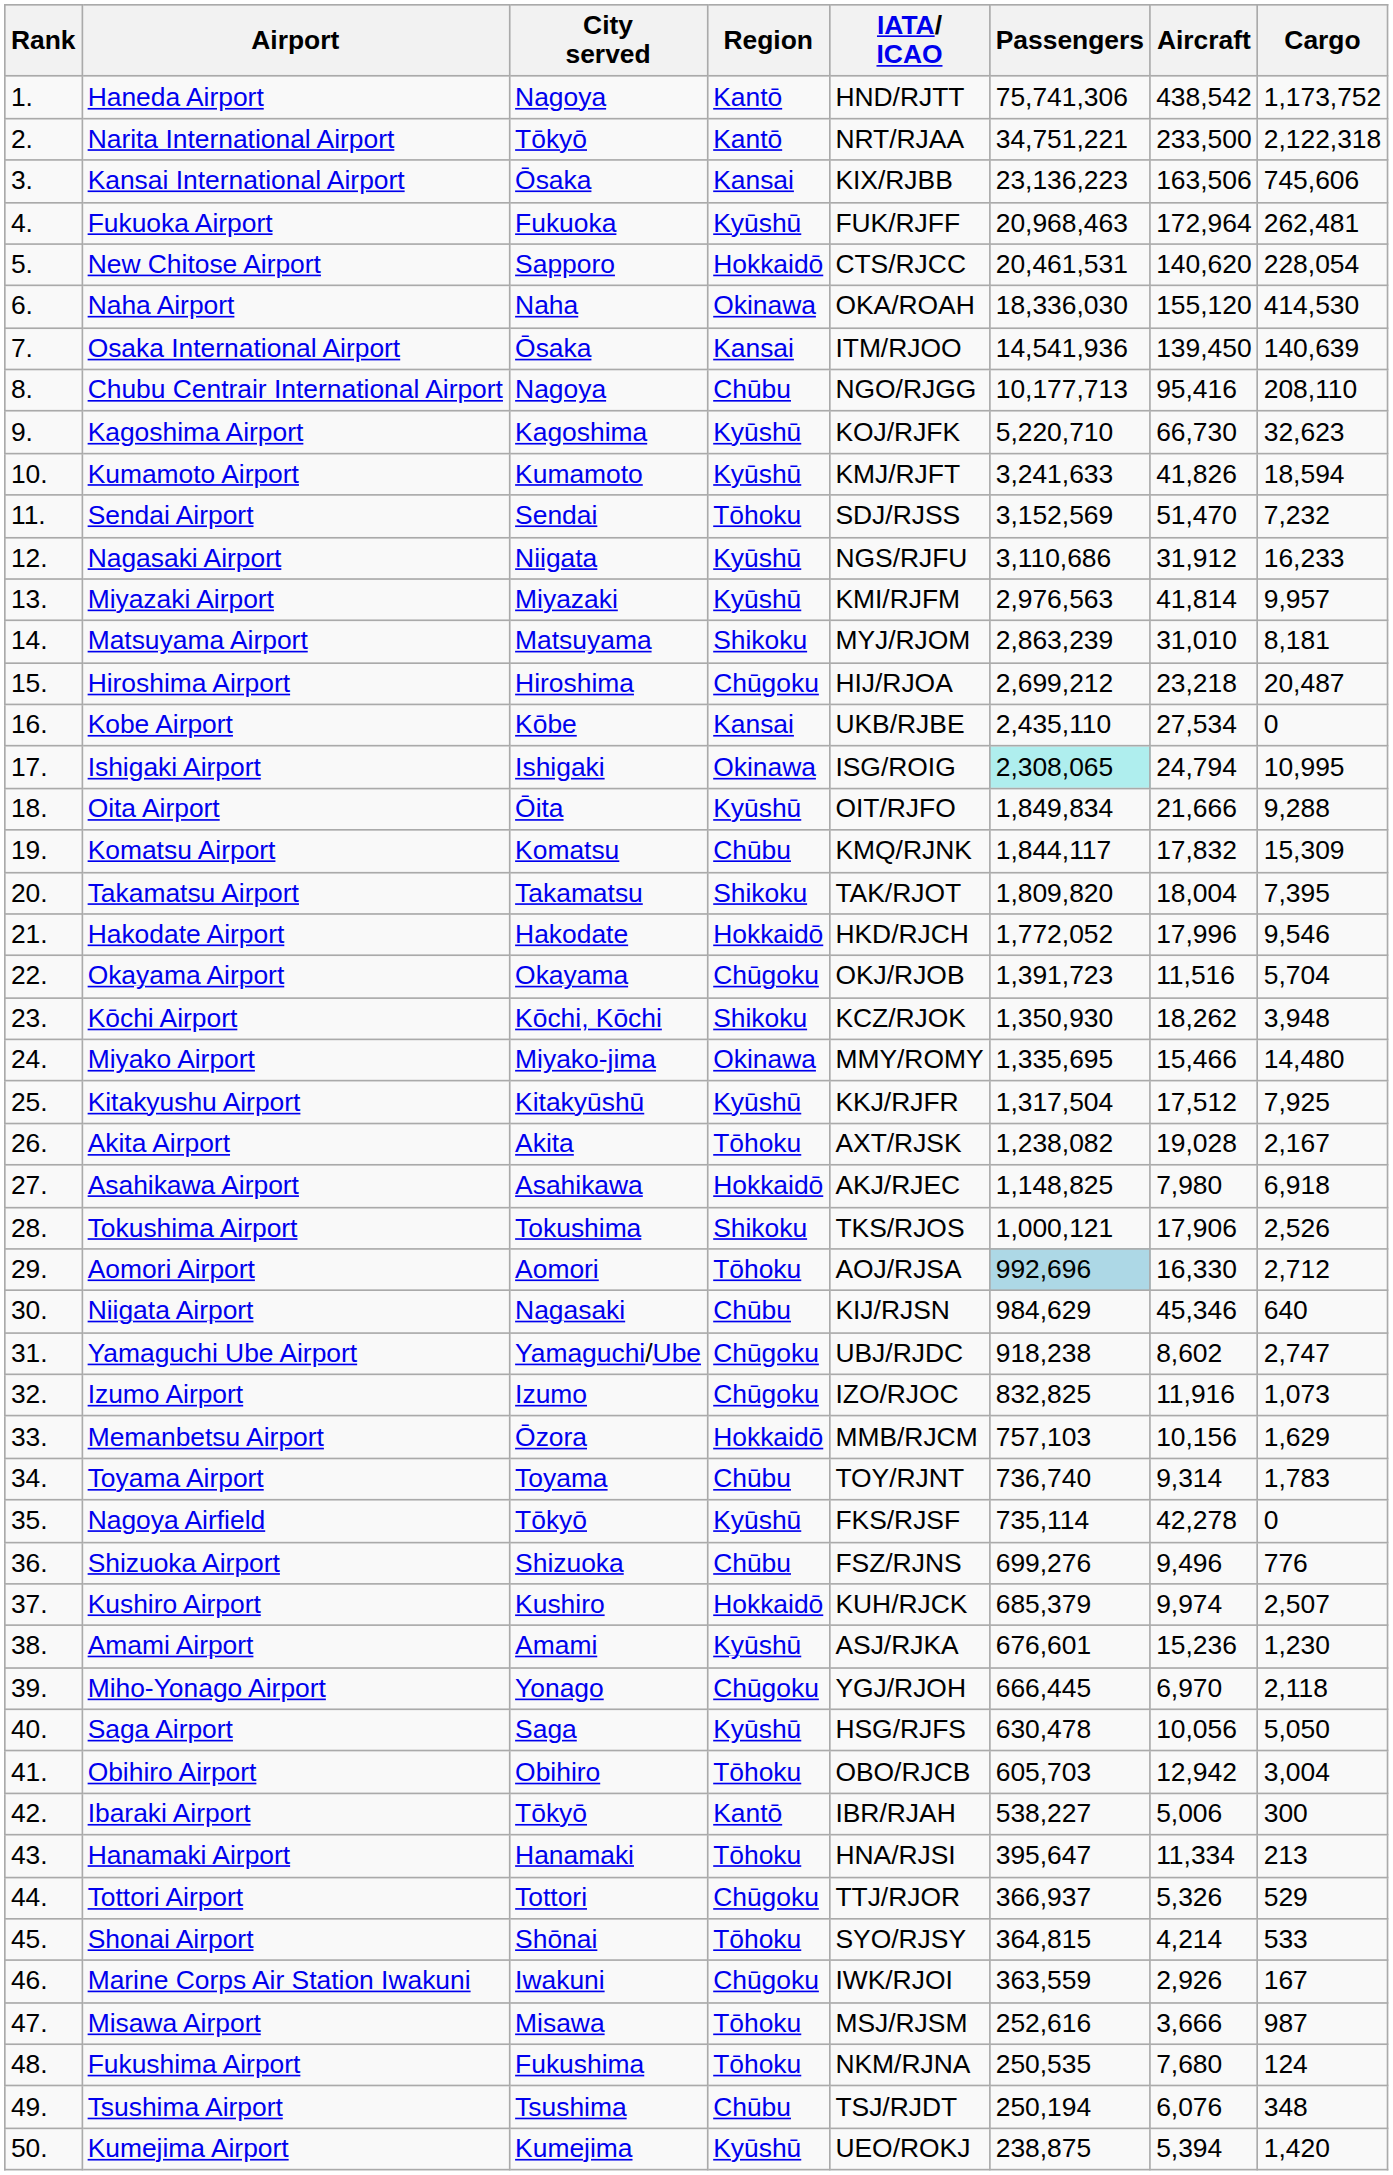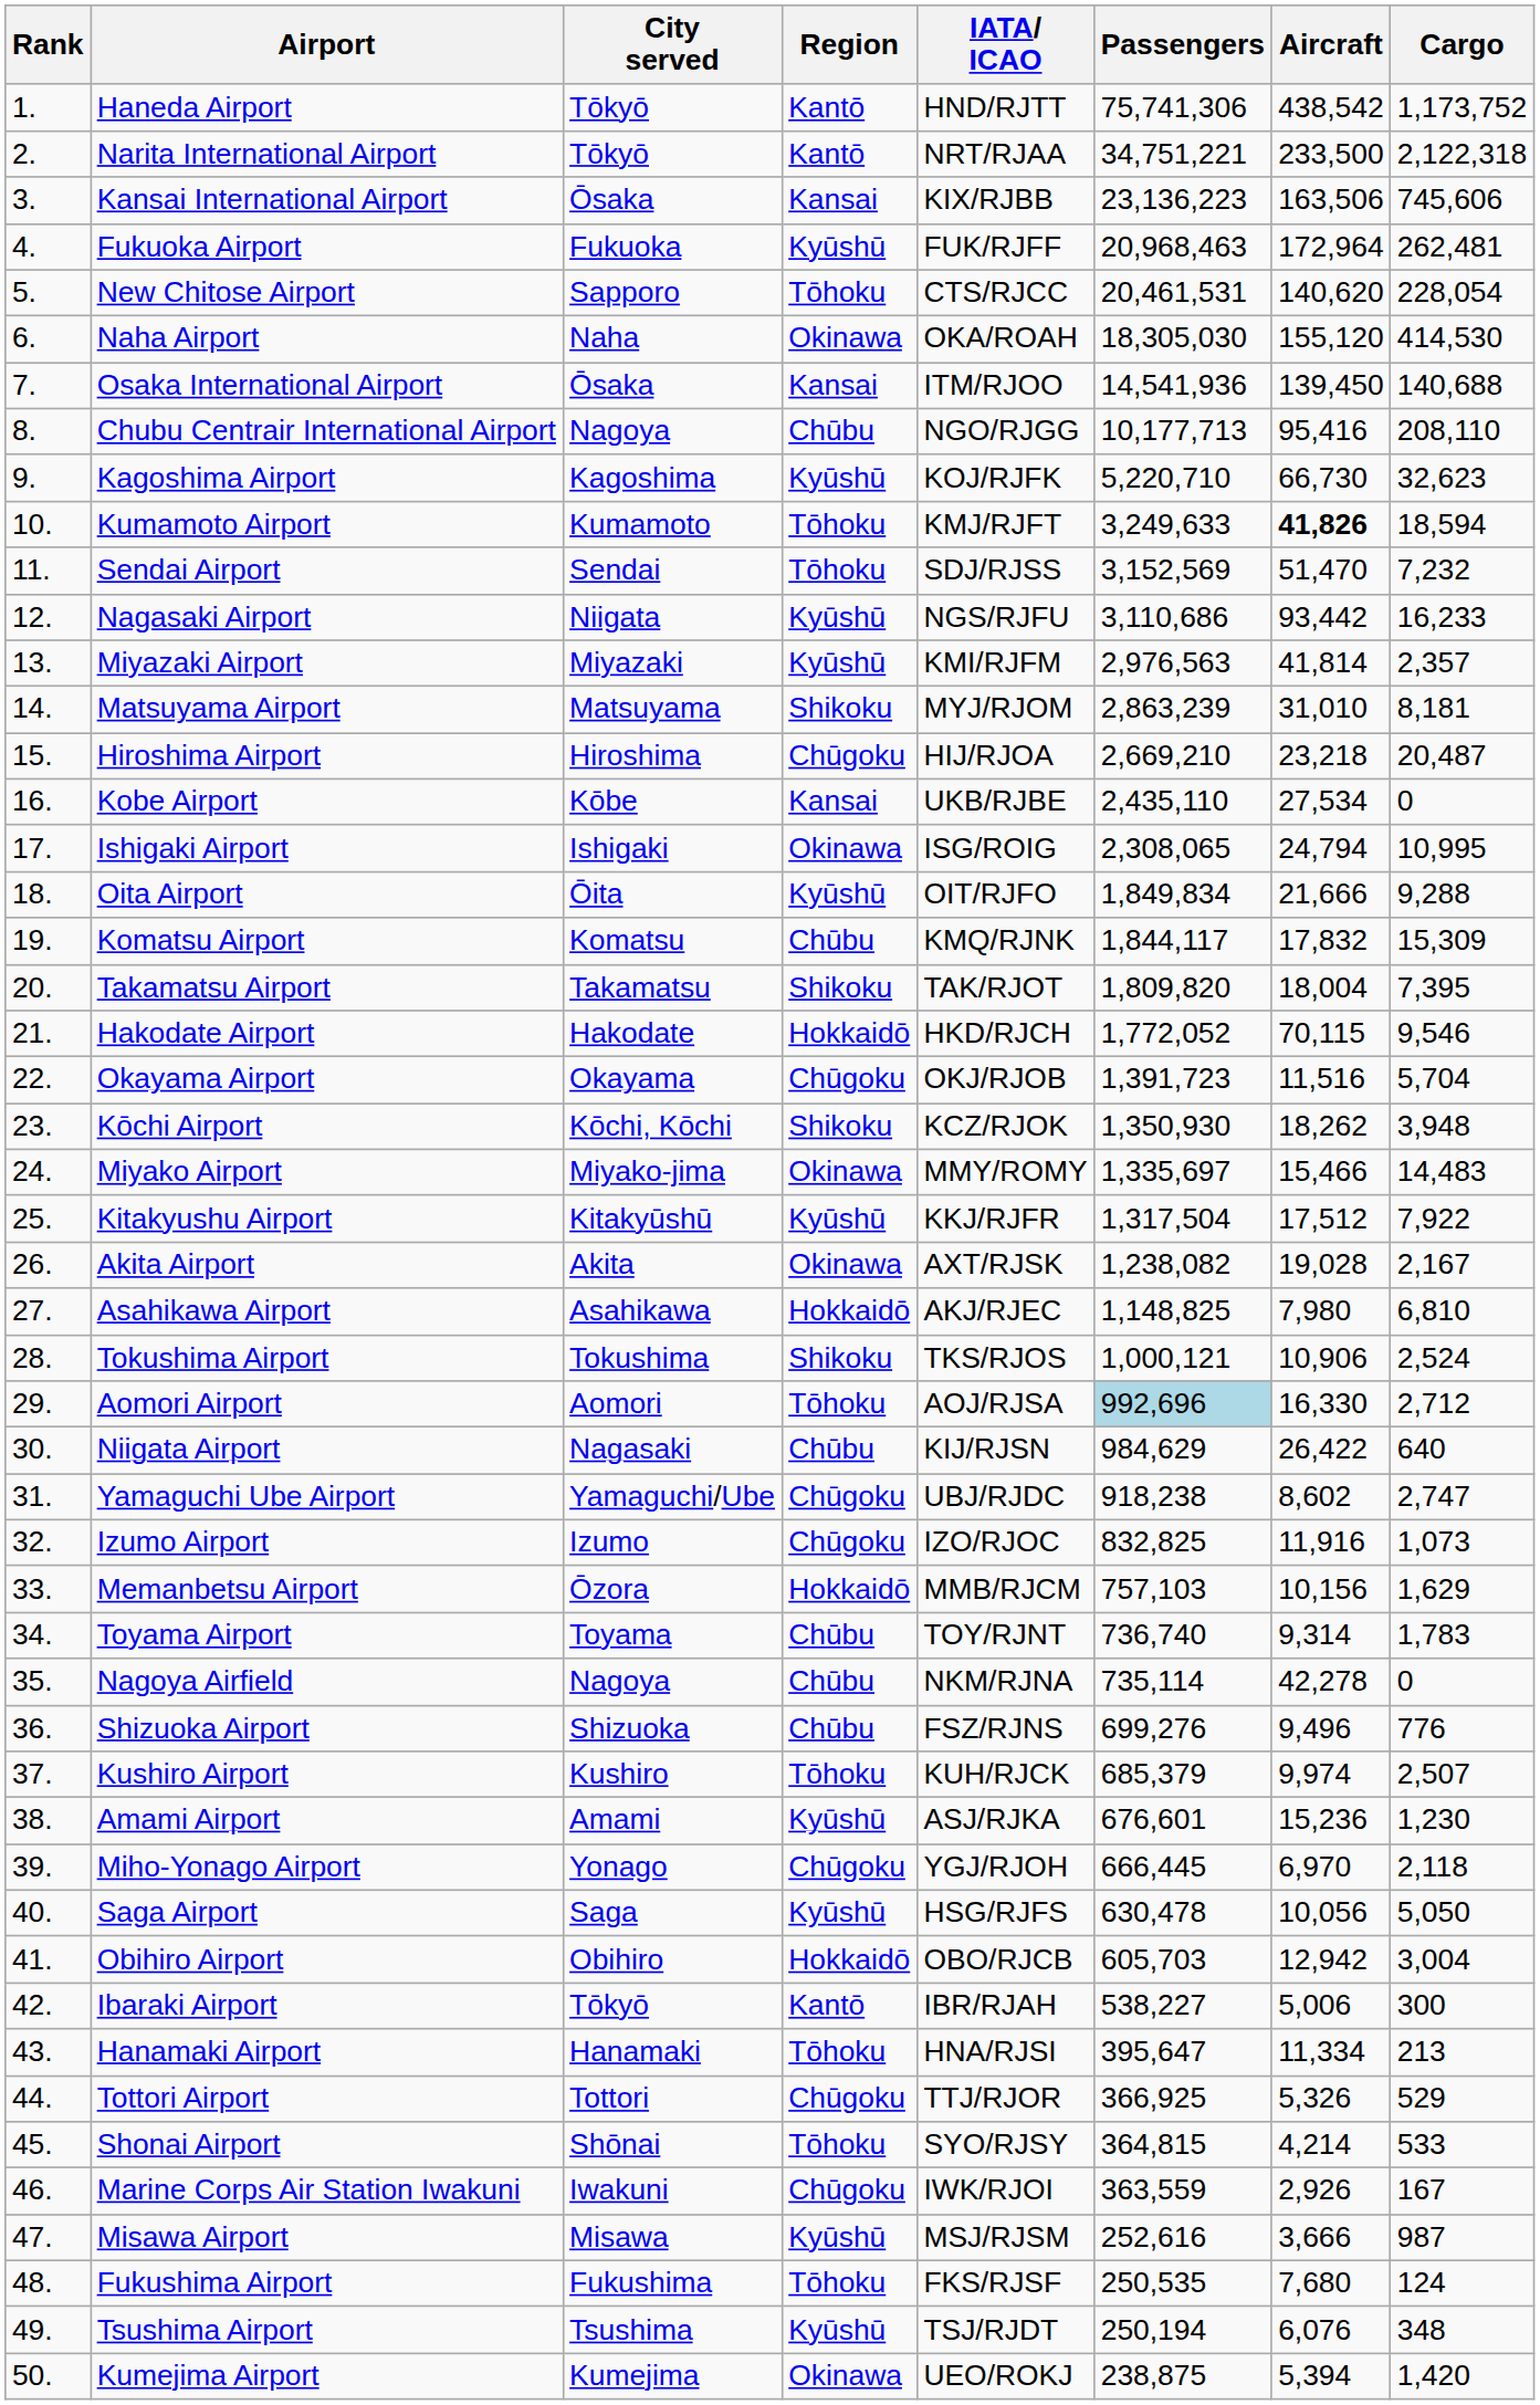Haneda Airport | City served: Nagoya -> Tōkyō
New Chitose Airport | Region: Hokkaidō -> Tōhoku
Naha Airport | Passengers: 18,336,030 -> 18,305,030
Osaka International Airport | Cargo: 140,639 -> 140,688
Kumamoto Airport | Region: Kyūshū -> Tōhoku
Kumamoto Airport | Passengers: 3,241,633 -> 3,249,633
Kumamoto Airport | Aircraft: normal -> bold
Nagasaki Airport | Aircraft: 31,912 -> 93,442
Miyazaki Airport | Cargo: 9,957 -> 2,357
Hiroshima Airport | Passengers: 2,699,212 -> 2,669,210
Ishigaki Airport | Passengers: paleturquoise background -> no background
Hakodate Airport | Aircraft: 17,996 -> 70,115
Miyako Airport | Passengers: 1,335,695 -> 1,335,697
Miyako Airport | Cargo: 14,480 -> 14,483
Kitakyushu Airport | Cargo: 7,925 -> 7,922
Akita Airport | Region: Tōhoku -> Okinawa
Asahikawa Airport | Cargo: 6,918 -> 6,810
Tokushima Airport | Aircraft: 17,906 -> 10,906
Tokushima Airport | Cargo: 2,526 -> 2,524
Niigata Airport | Aircraft: 45,346 -> 26,422
Nagoya Airfield | City served: Tōkyō -> Nagoya
Nagoya Airfield | Region: Kyūshū -> Chūbu
Nagoya Airfield | IATA/ ICAO: FKS/RJSF -> NKM/RJNA
Kushiro Airport | Region: Hokkaidō -> Tōhoku
Obihiro Airport | Region: Tōhoku -> Hokkaidō
Tottori Airport | Passengers: 366,937 -> 366,925
Misawa Airport | Region: Tōhoku -> Kyūshū
Fukushima Airport | IATA/ ICAO: NKM/RJNA -> FKS/RJSF
Tsushima Airport | Region: Chūbu -> Kyūshū
Kumejima Airport | Region: Kyūshū -> Okinawa
